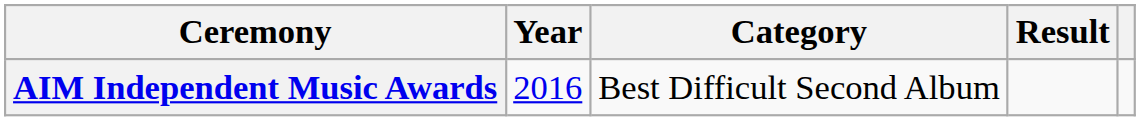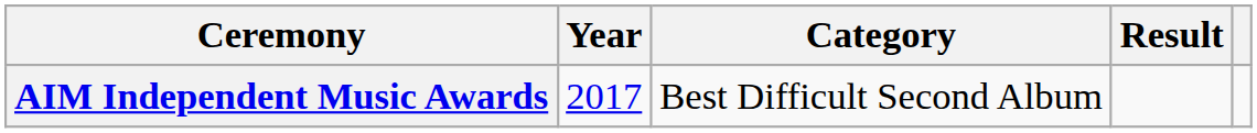AIM Independent Music Awards | Year: 2016 -> 2017
